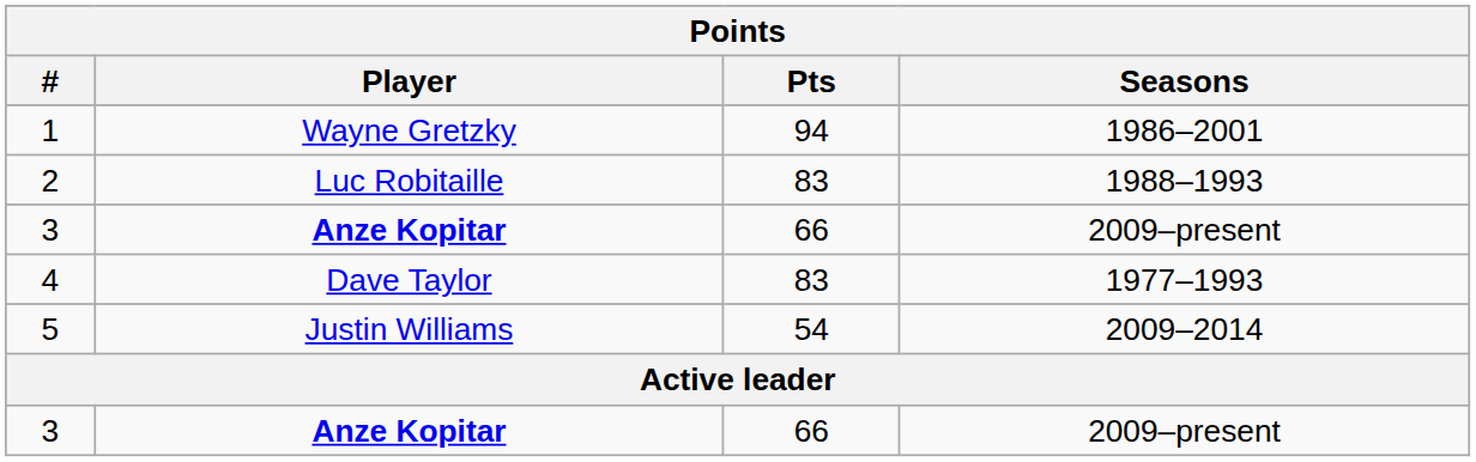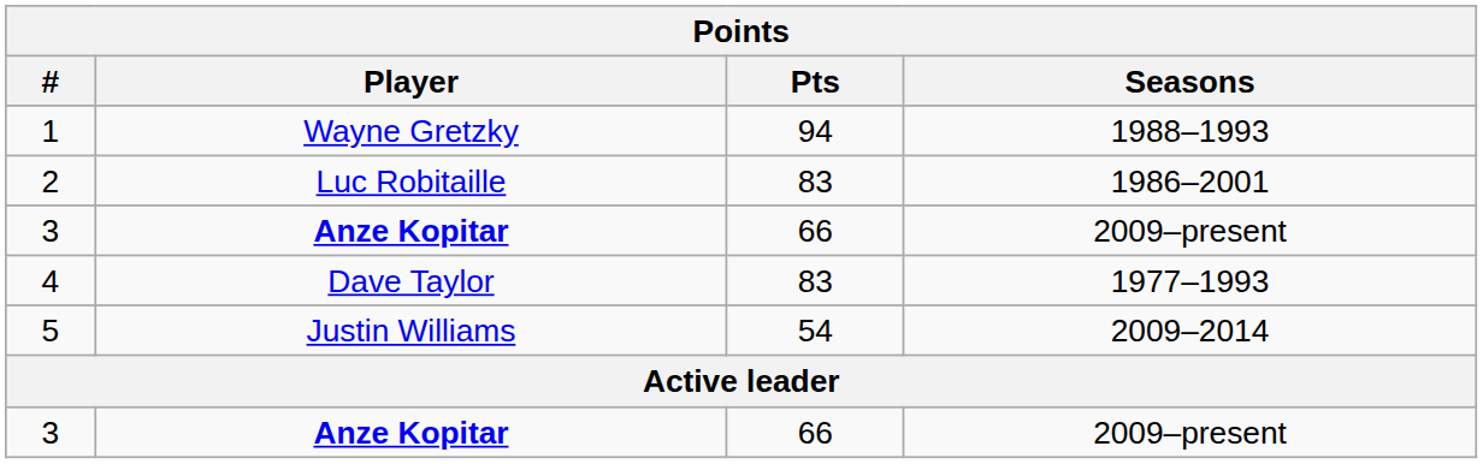1 | Seasons: 1986–2001 -> 1988–1993
2 | Seasons: 1988–1993 -> 1986–2001
